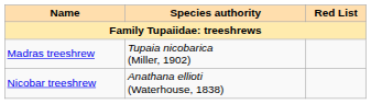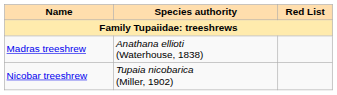Madras treeshrew | Species authority: Tupaia nicobarica (Miller, 1902) -> Anathana ellioti (Waterhouse, 1838)
Nicobar treeshrew | Species authority: Anathana ellioti (Waterhouse, 1838) -> Tupaia nicobarica (Miller, 1902)
